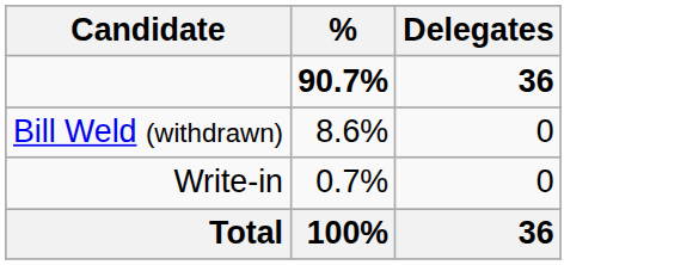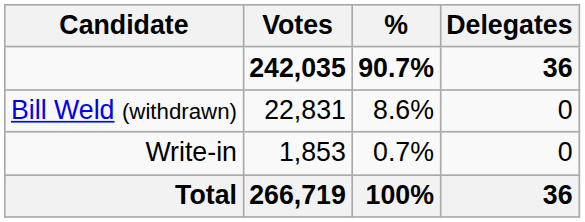+ column: Votes | 242,035 | 22,831 | 1,853 | 266,719
